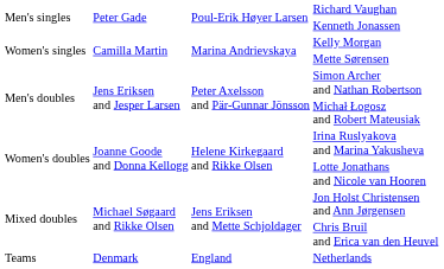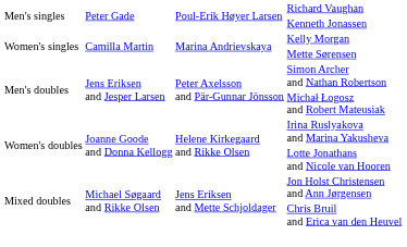- row: Teams | Denmark | England | Netherlands
